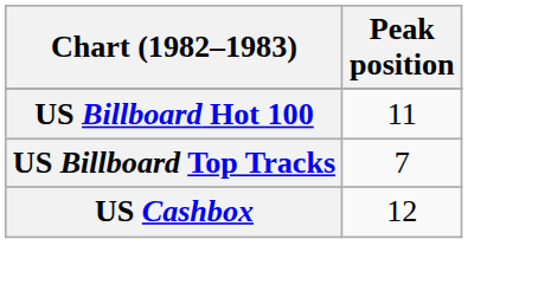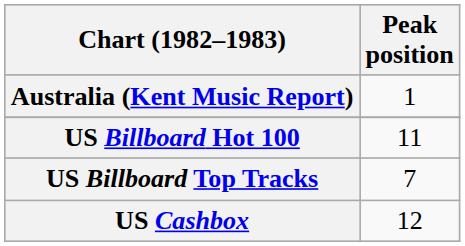+ row: Australia (Kent Music Report) | 1
